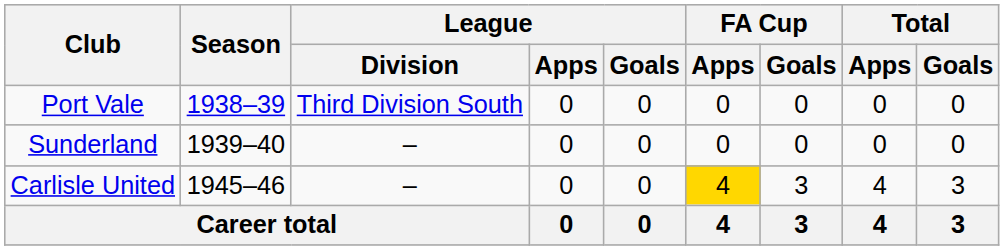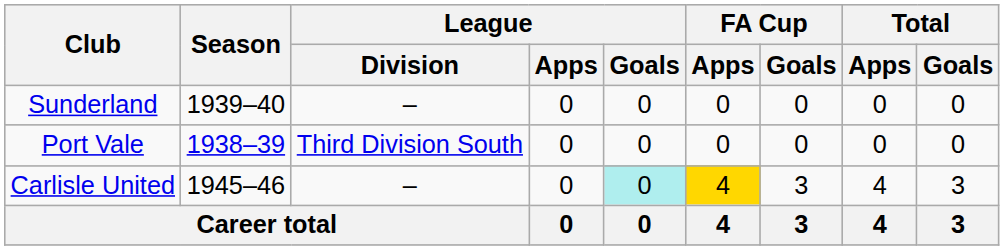rows swapped: Port Vale <-> Sunderland
Carlisle United | League / Goals: no background -> paleturquoise background
